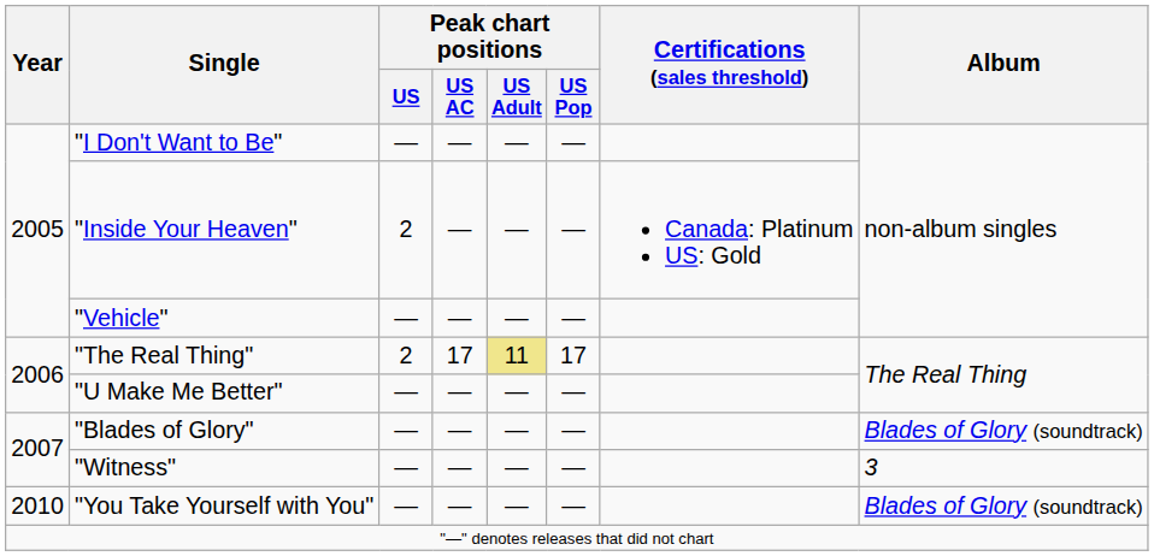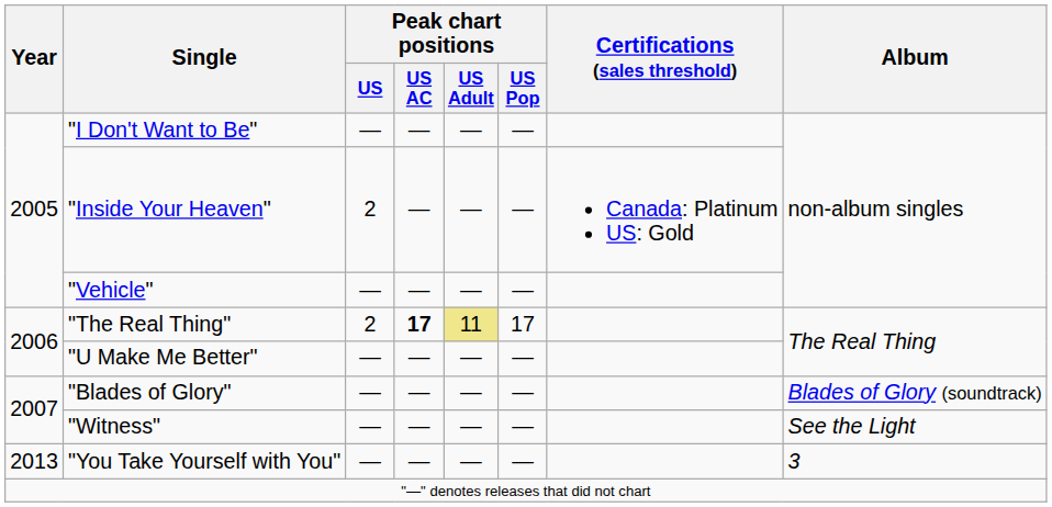"The Real Thing" | Peak chart positions / US AC: normal -> bold
"Witness" | Album: 3 -> See the Light
"You Take Yourself with You" | Year: 2010 -> 2013
"You Take Yourself with You" | Album: Blades of Glory (soundtrack) -> 3
